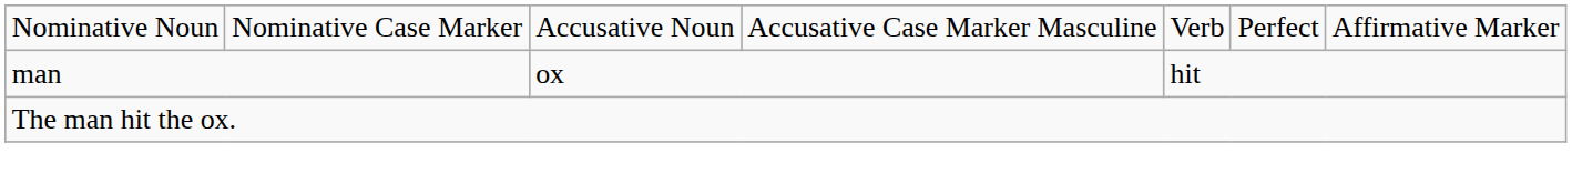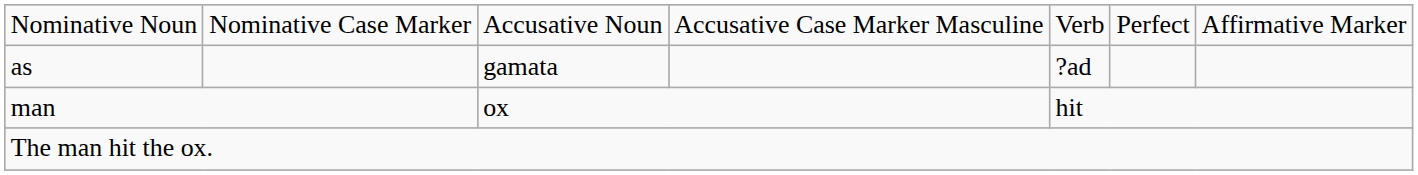+ row: as | gamata | ?ad
